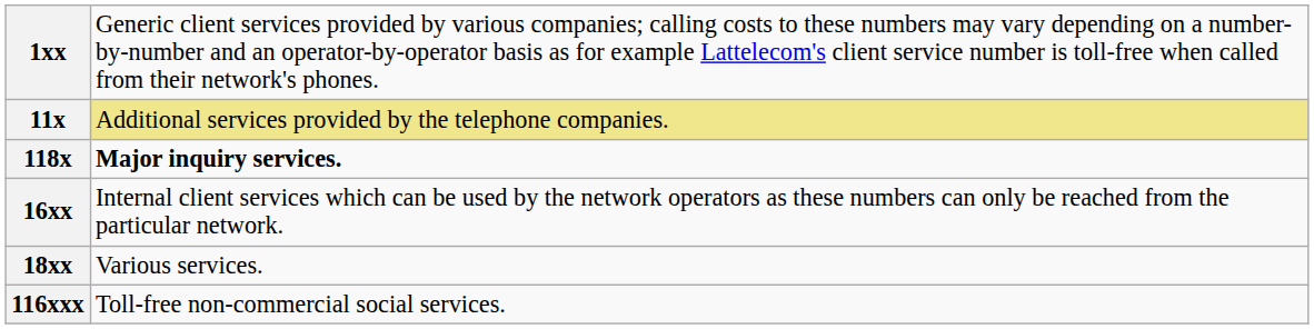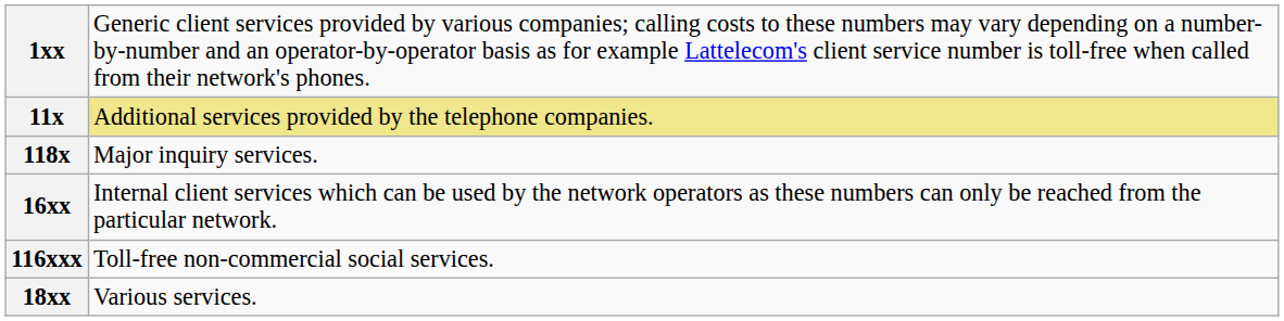118x | column 2: bold -> normal
rows swapped: 18xx <-> 116xxx
